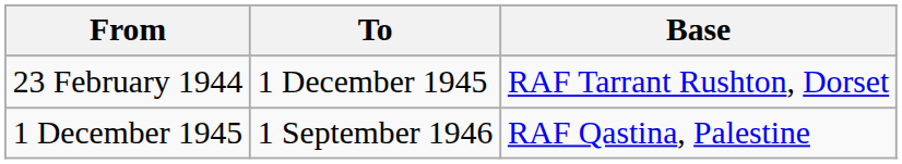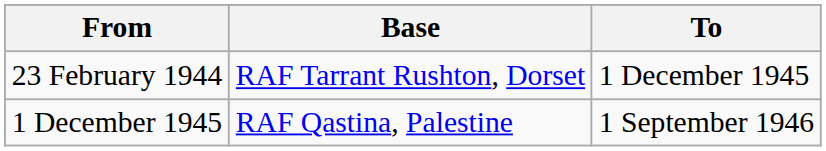columns swapped: To <-> Base
